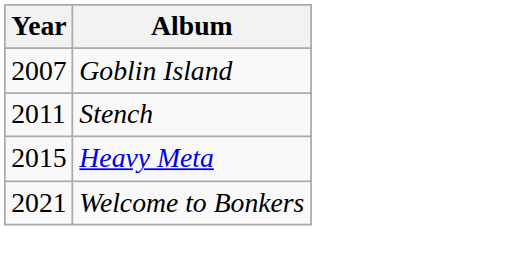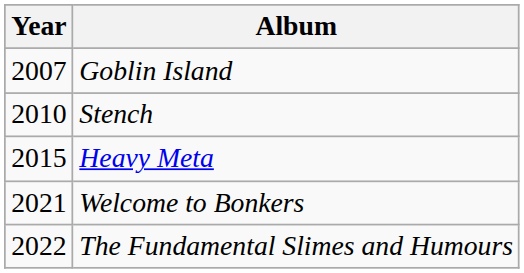Stench | Year: 2011 -> 2010
+ row: 2022 | The Fundamental Slimes and Humours
